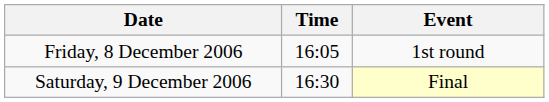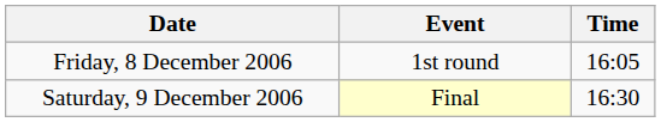columns swapped: Time <-> Event
